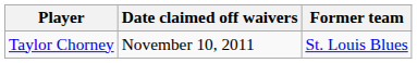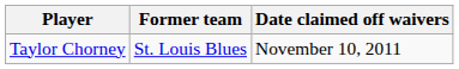columns swapped: Former team <-> Date claimed off waivers
